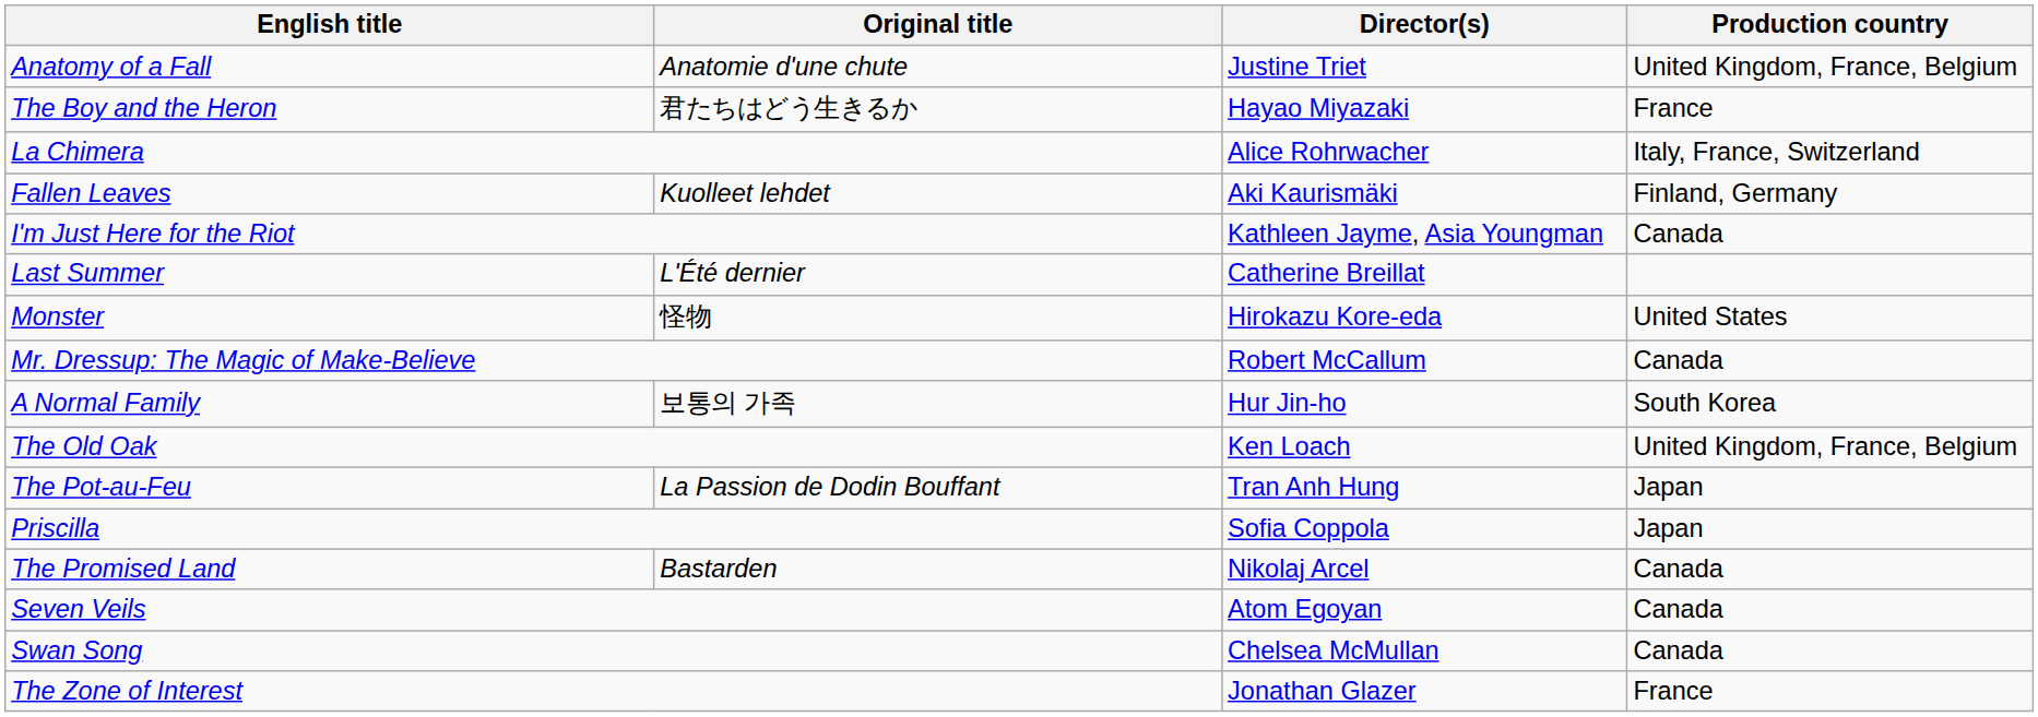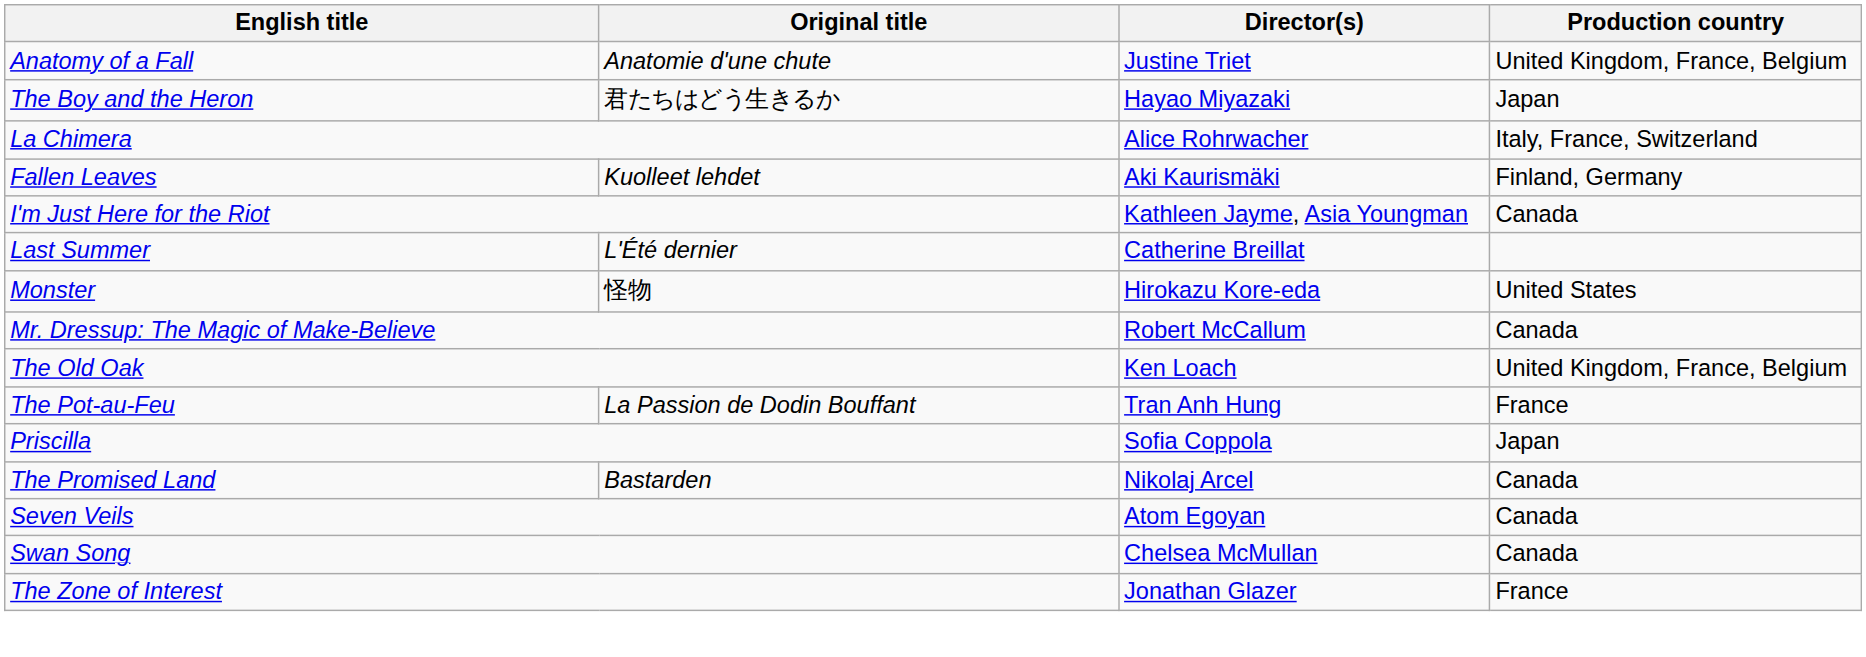The Boy and the Heron | Production country: France -> Japan
- row: A Normal Family | 보통의 가족 | Hur Jin-ho | South Korea
The Pot-au-Feu | Production country: Japan -> France
